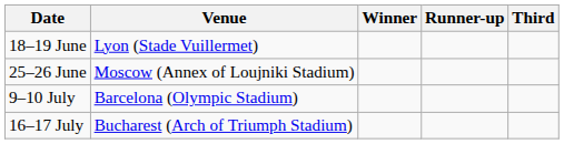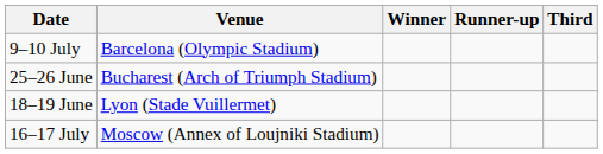rows swapped: 18–19 June <-> 9–10 July
25–26 June | Venue: Moscow (Annex of Loujniki Stadium) -> Bucharest (Arch of Triumph Stadium)
16–17 July | Venue: Bucharest (Arch of Triumph Stadium) -> Moscow (Annex of Loujniki Stadium)
